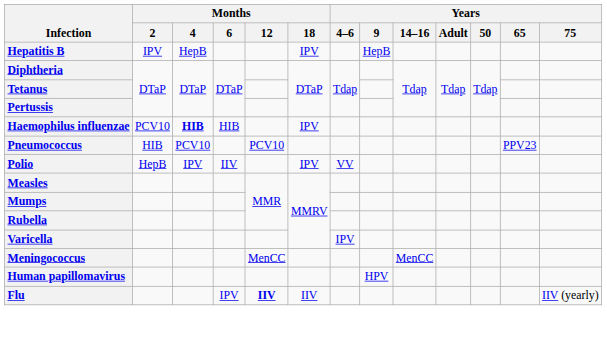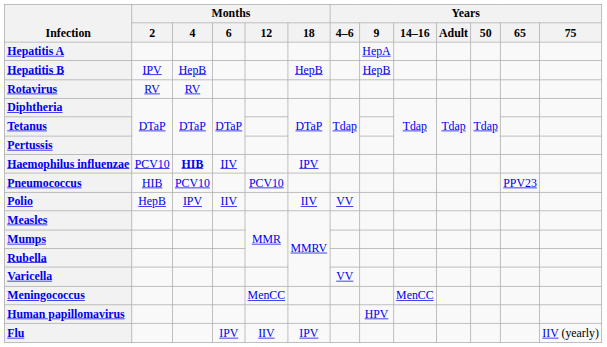+ row: Hepatitis A | HepA
Hepatitis B | Months / 18: IPV -> HepB
+ row: Rotavirus | RV | RV
Haemophilus influenzae | Months / 6: HIB -> IIV
Polio | Months / 18: IPV -> IIV
Varicella | Years / 4–6: IPV -> VV
Flu | Months / 12: bold -> normal
Flu | Months / 18: IIV -> IPV
